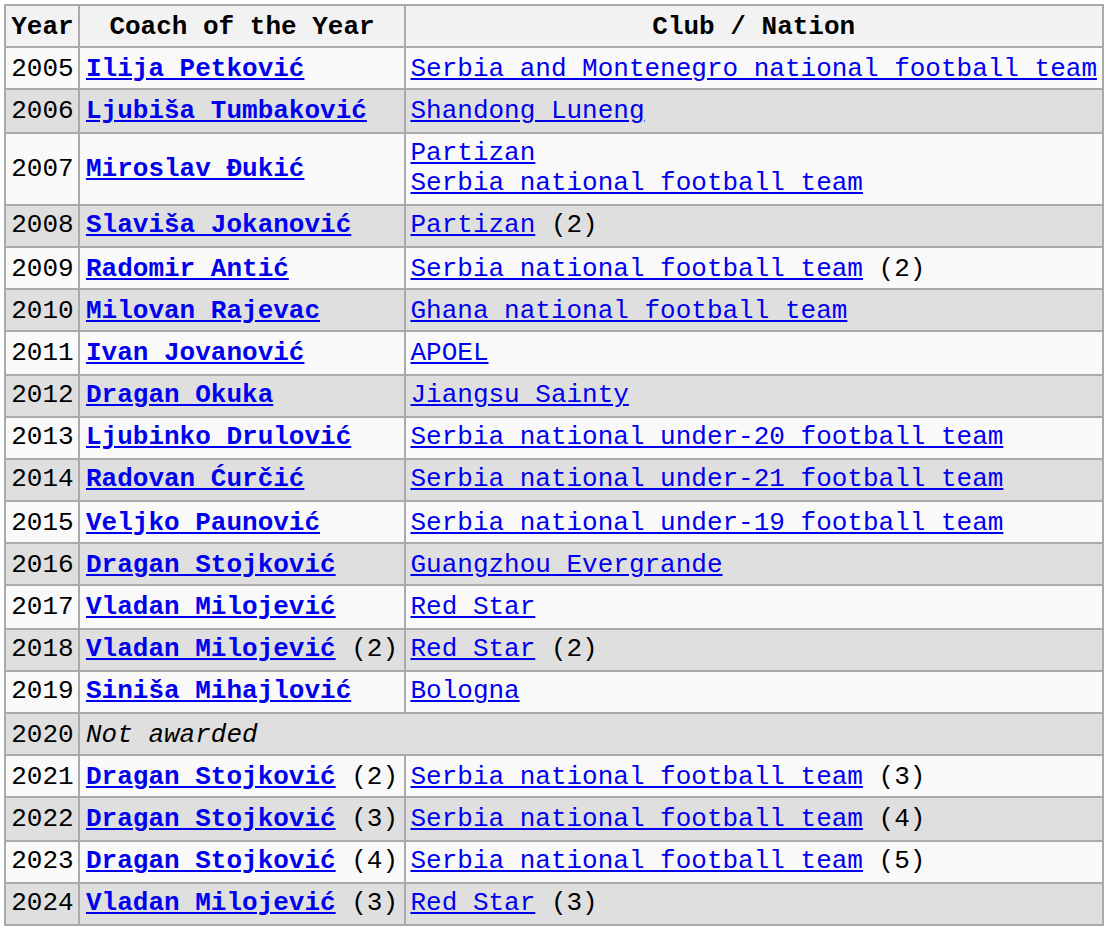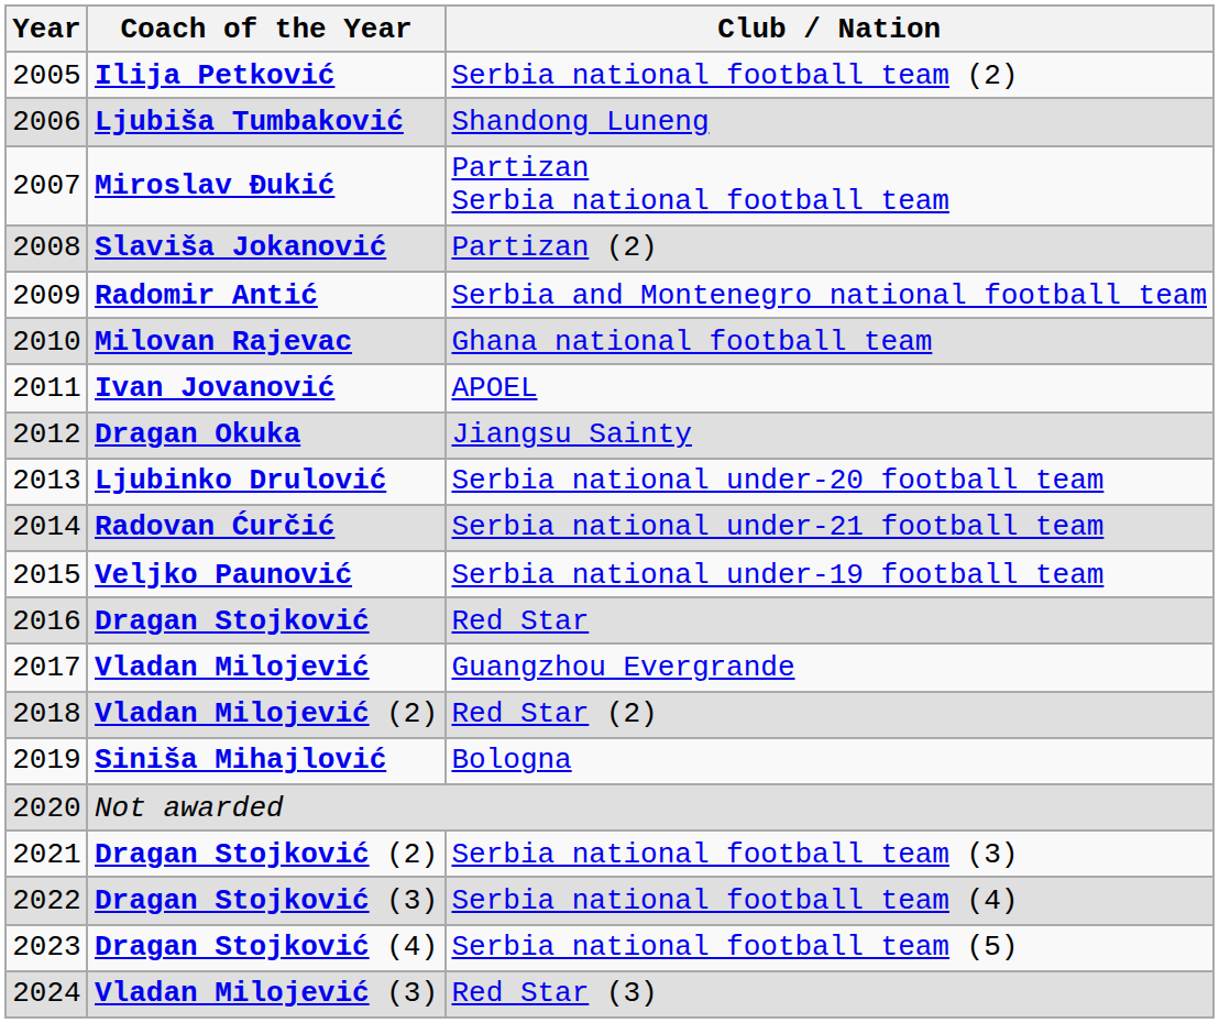Ilija Petković | Club / Nation: Serbia and Montenegro national football team -> Serbia national football team (2)
Radomir Antić | Club / Nation: Serbia national football team (2) -> Serbia and Montenegro national football team
Dragan Stojković | Club / Nation: Guangzhou Evergrande -> Red Star
Vladan Milojević | Club / Nation: Red Star -> Guangzhou Evergrande
